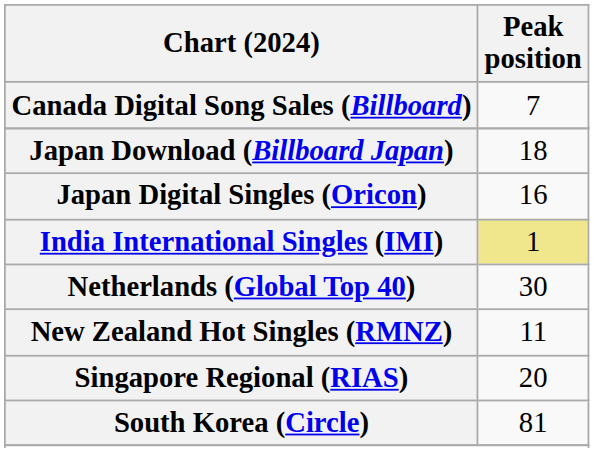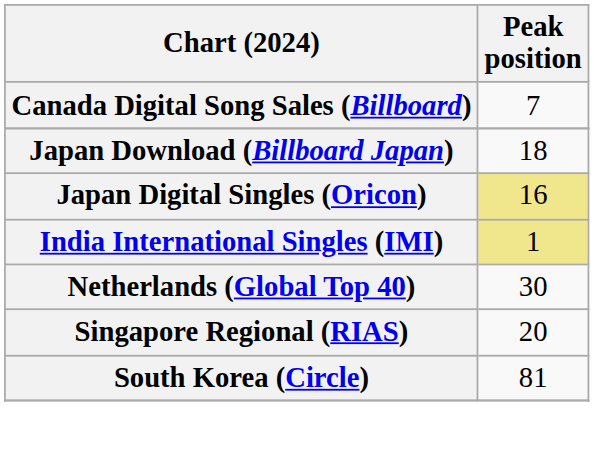Japan Digital Singles (Oricon) | Peak position: no background -> khaki background
- row: New Zealand Hot Singles (RMNZ) | 11
